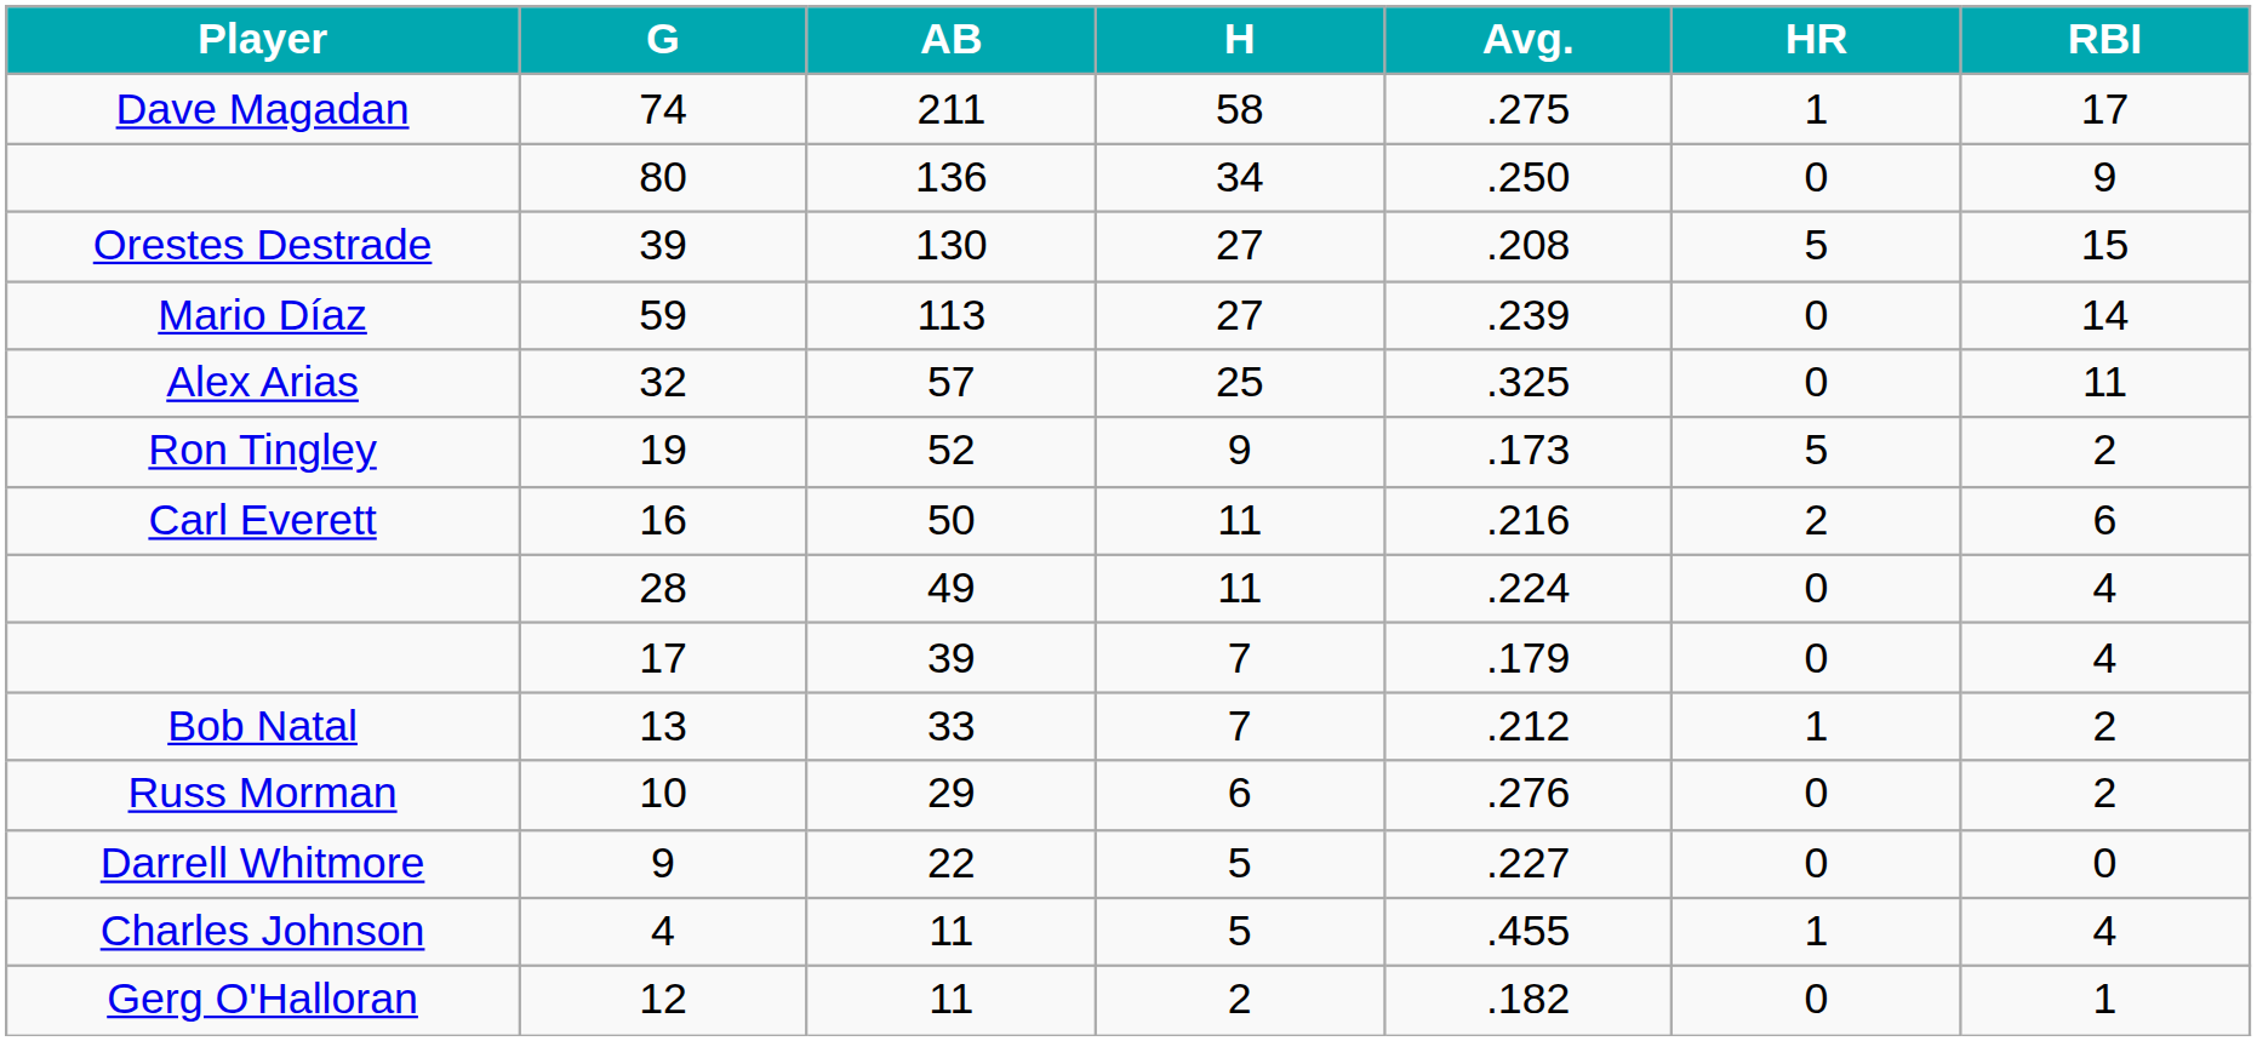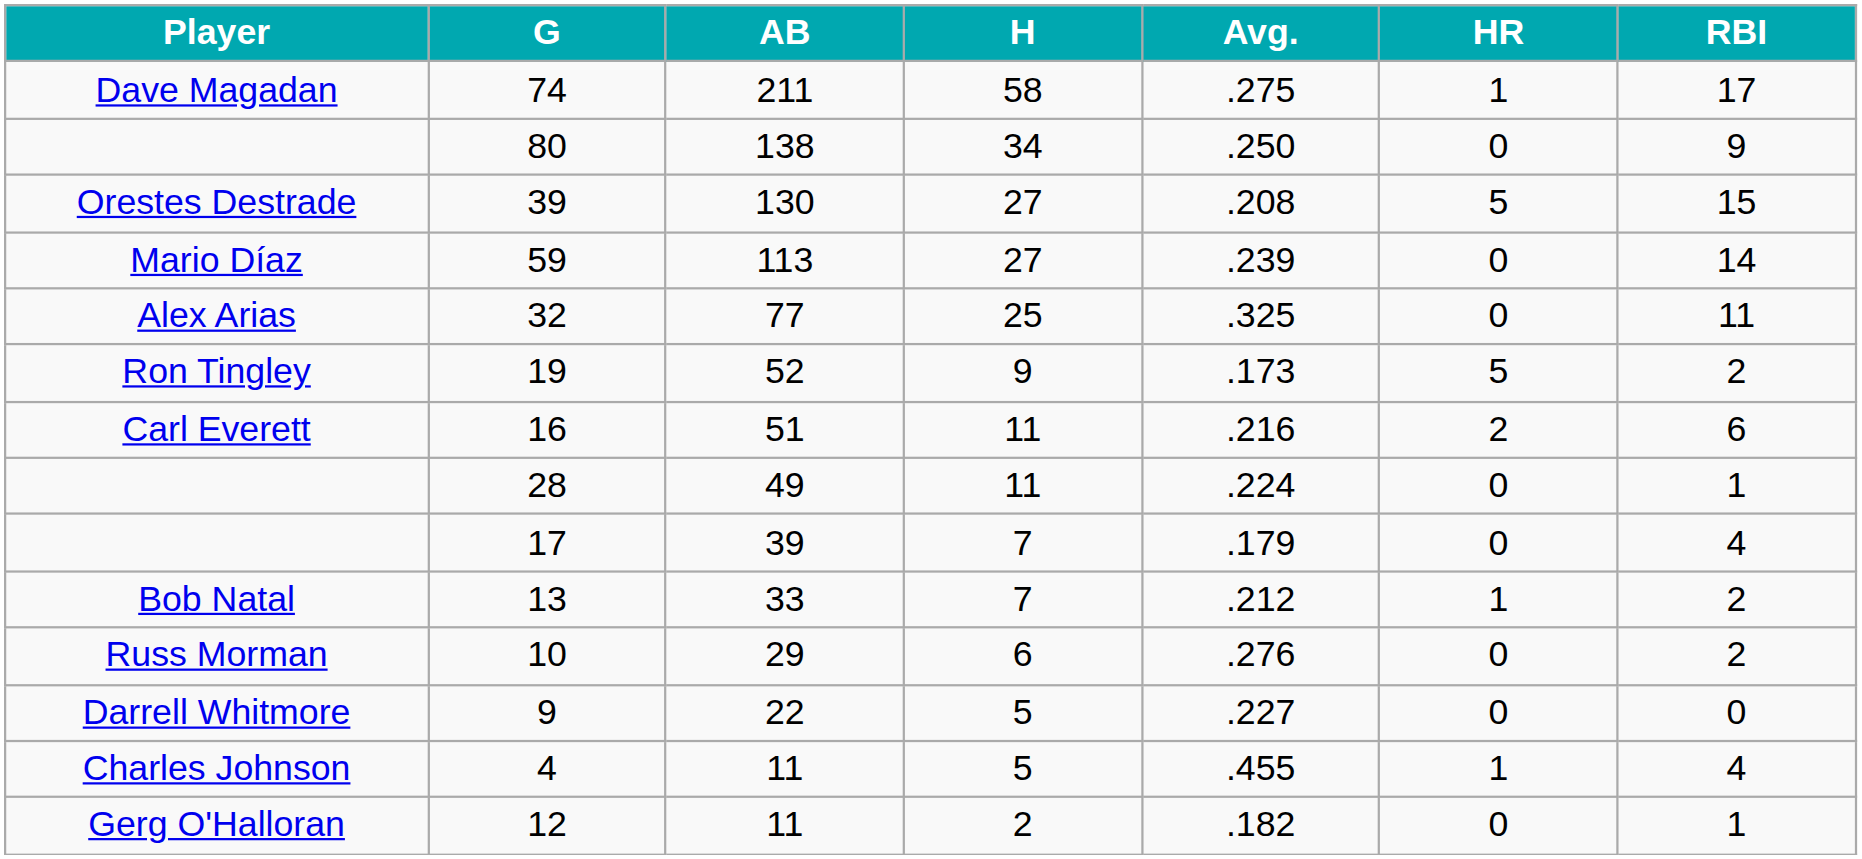80 | AB: 136 -> 138
32 | AB: 57 -> 77
16 | AB: 50 -> 51
28 | RBI: 4 -> 1
